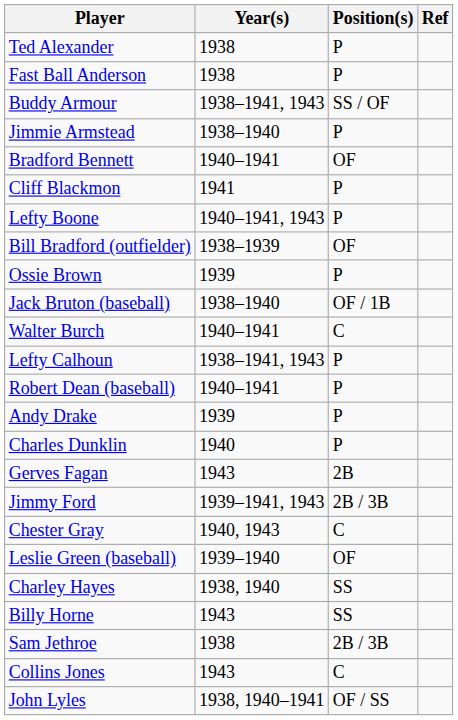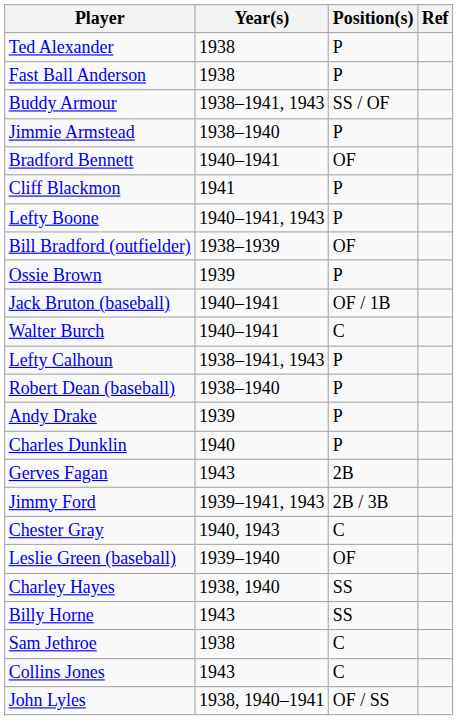Jack Bruton (baseball) | Year(s): 1938–1940 -> 1940–1941
Robert Dean (baseball) | Year(s): 1940–1941 -> 1938–1940
Sam Jethroe | Position(s): 2B / 3B -> C
